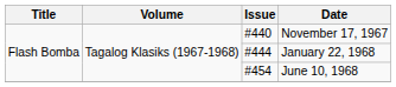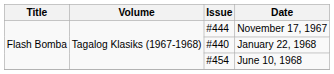November 17, 1967 | Issue: #440 -> #444
January 22, 1968 | Issue: #444 -> #440
